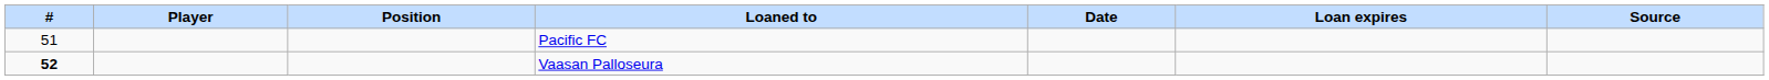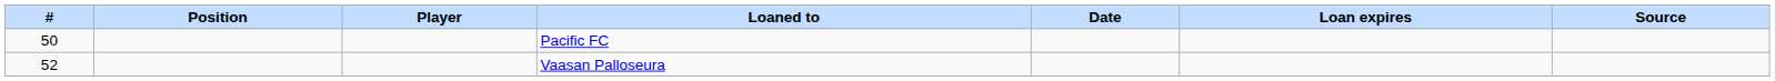columns swapped: Position <-> Player
Pacific FC | #: 51 -> 50
Vaasan Palloseura | #: bold -> normal
